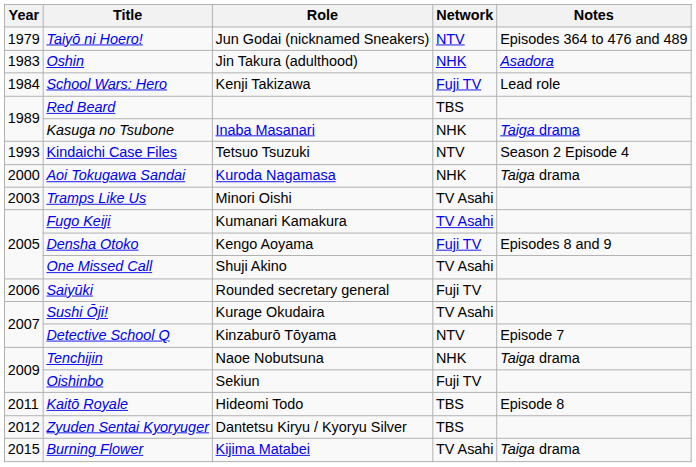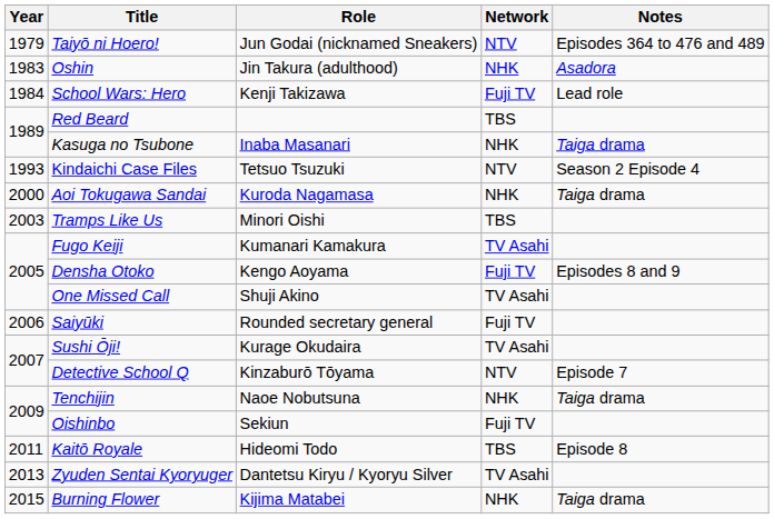Tramps Like Us | Network: TV Asahi -> TBS
Zyuden Sentai Kyoryuger | Year: 2012 -> 2013
Zyuden Sentai Kyoryuger | Network: TBS -> TV Asahi
Burning Flower | Network: TV Asahi -> NHK
